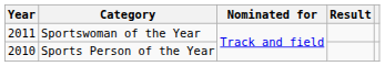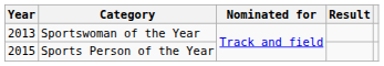Sportswoman of the Year | Year: 2011 -> 2013
Sports Person of the Year | Year: 2010 -> 2015
